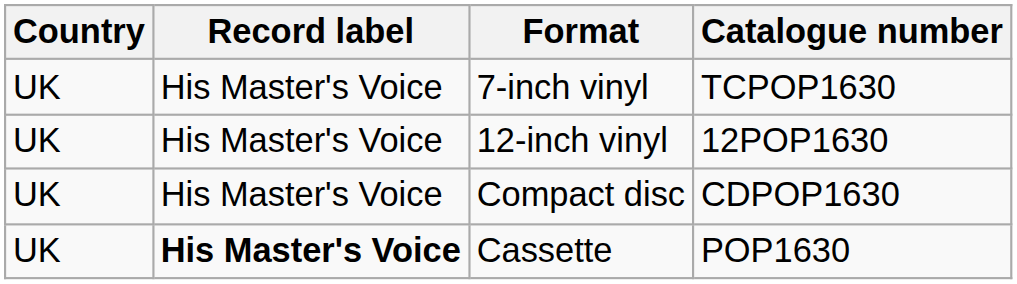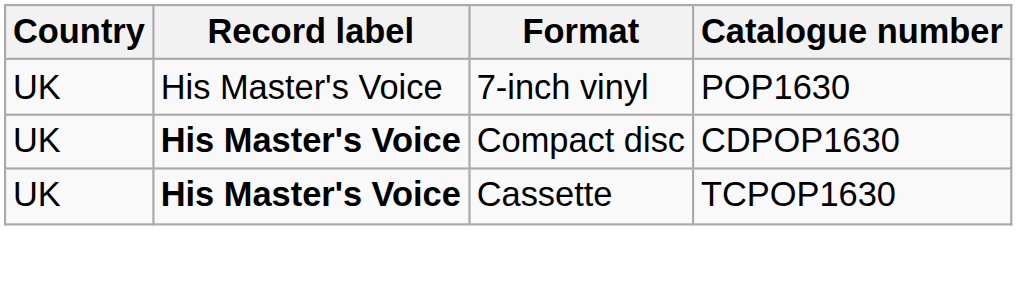7-inch vinyl | Catalogue number: TCPOP1630 -> POP1630
- row: UK | His Master's Voice | 12-inch vinyl | 12POP1630
Compact disc | Record label: normal -> bold
Cassette | Catalogue number: POP1630 -> TCPOP1630
